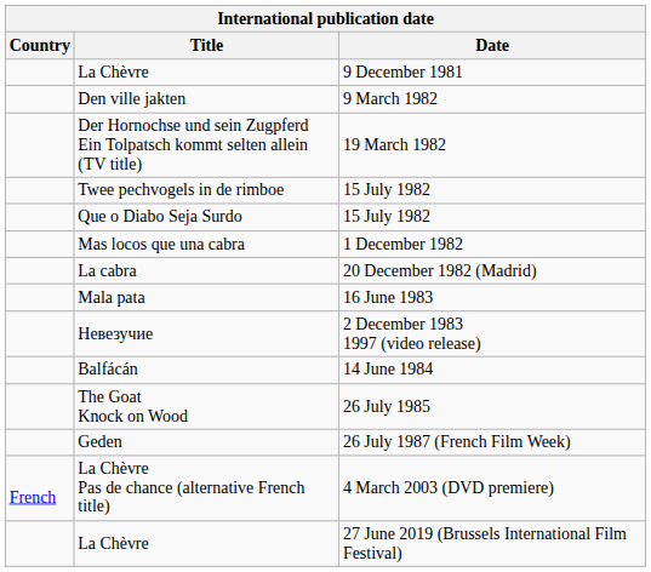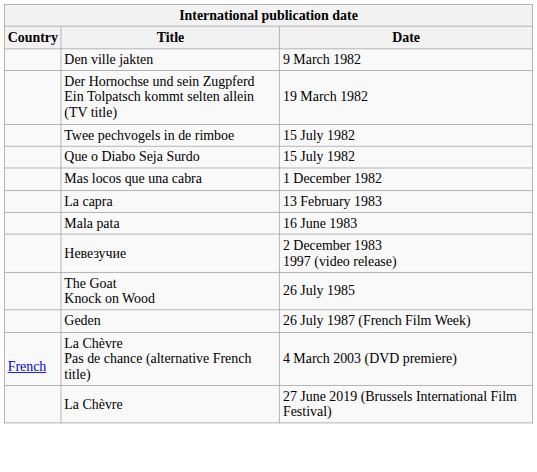- row: La Chèvre | 9 December 1981
- row: La cabra | 20 December 1982 (Madrid)
+ row: La capra | 13 February 1983
- row: Balfácán | 14 June 1984
